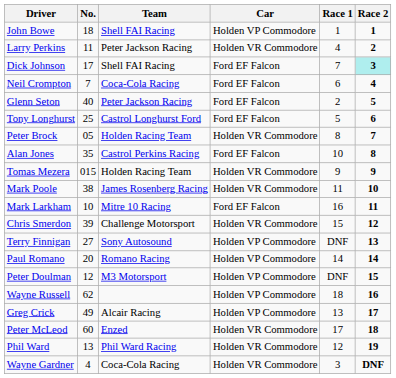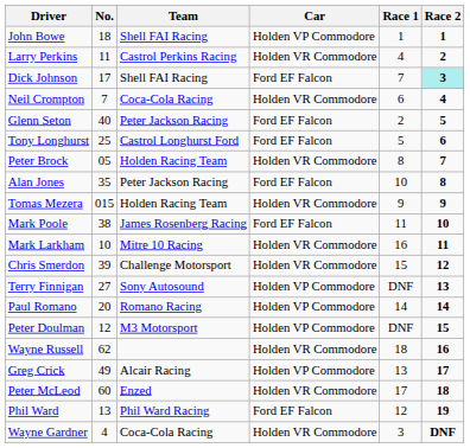Larry Perkins | Team: Peter Jackson Racing -> Castrol Perkins Racing
Neil Crompton | Car: Ford EF Falcon -> Holden VR Commodore
Alan Jones | Team: Castrol Perkins Racing -> Peter Jackson Racing
Mark Poole | Car: Holden VR Commodore -> Ford EF Falcon
Mark Larkham | Car: Ford EF Falcon -> Holden VR Commodore
Wayne Russell | Car: Holden VP Commodore -> Holden VR Commodore
Phil Ward | Car: Holden VR Commodore -> Ford EF Falcon
